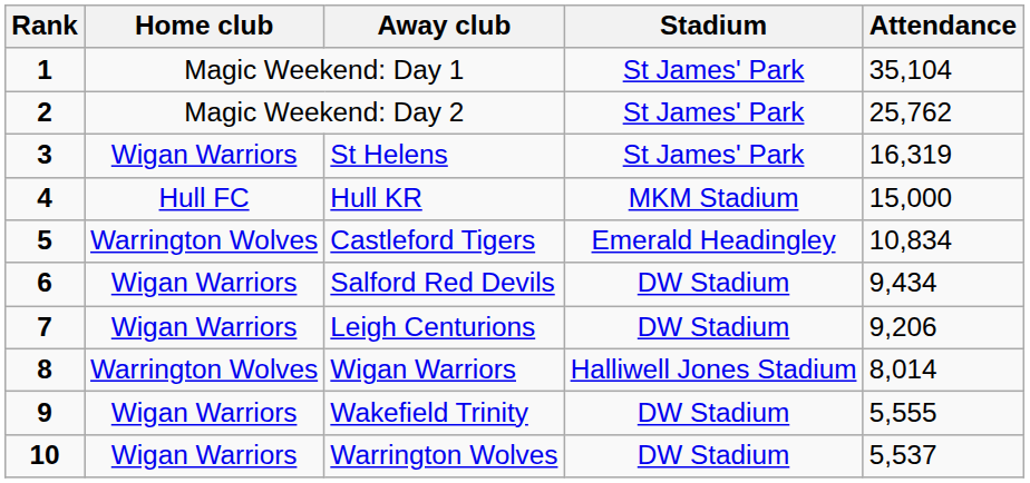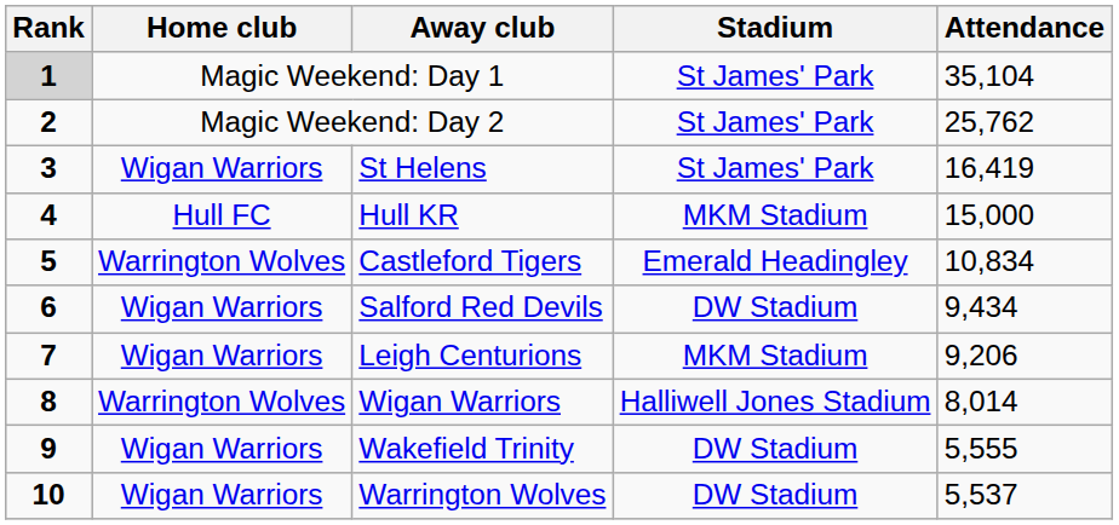Magic Weekend: Day 1 | Rank: no background -> lightgrey background
St Helens | Attendance: 16,319 -> 16,419
Leigh Centurions | Stadium: DW Stadium -> MKM Stadium
